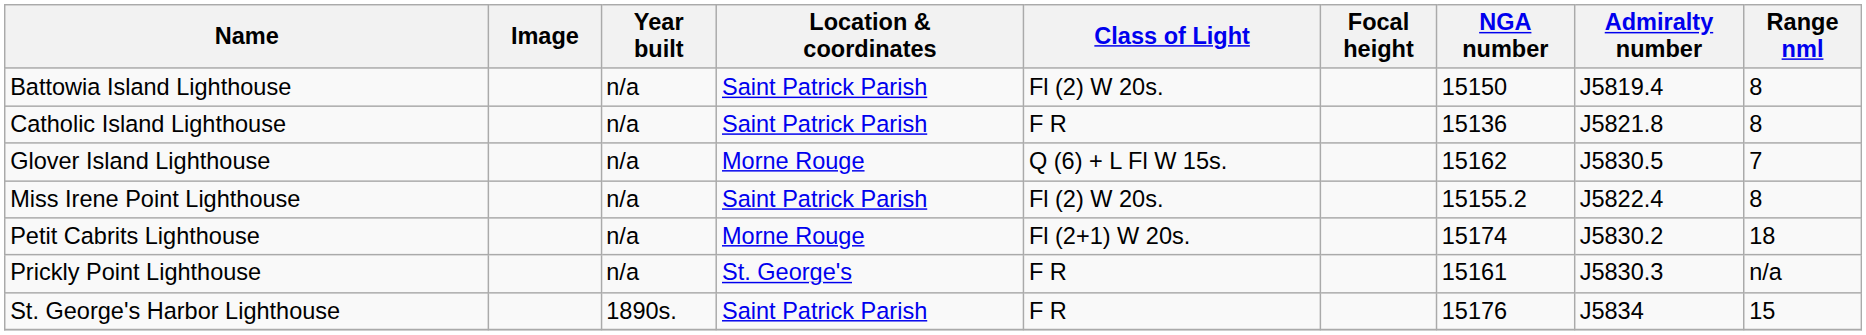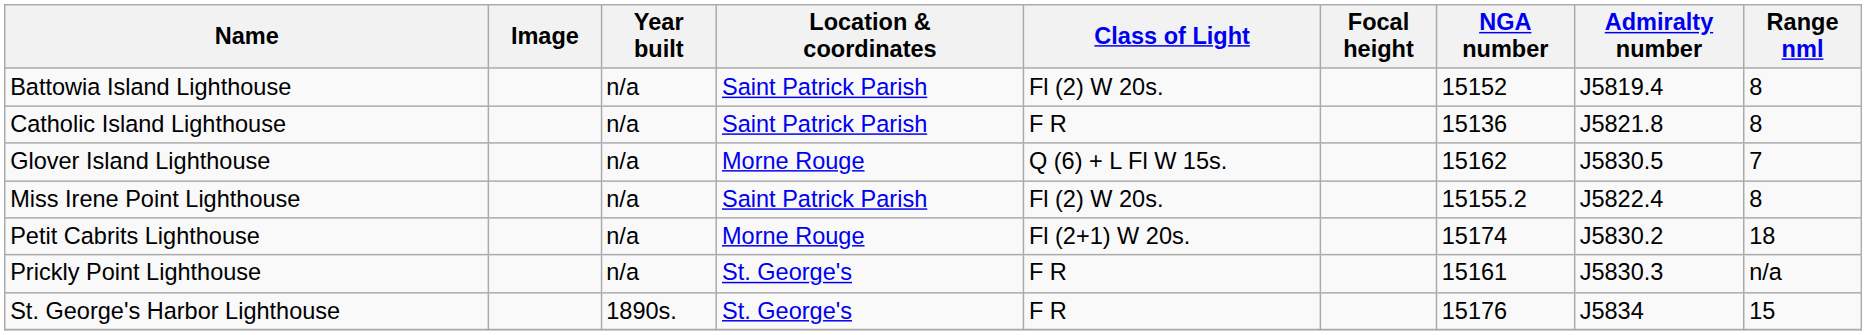Battowia Island Lighthouse | NGA number: 15150 -> 15152
St. George's Harbor Lighthouse | Location & coordinates: Saint Patrick Parish -> St. George's
